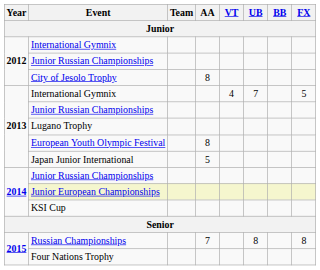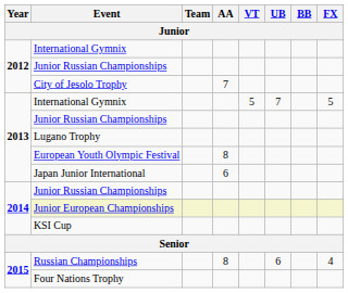City of Jesolo Trophy | AA: 8 -> 7
2013 / International Gymnix | VT: 4 -> 5
Japan Junior International | AA: 5 -> 6
Russian Championships | AA: 7 -> 8
Russian Championships | UB: 8 -> 6
Russian Championships | FX: 8 -> 4
